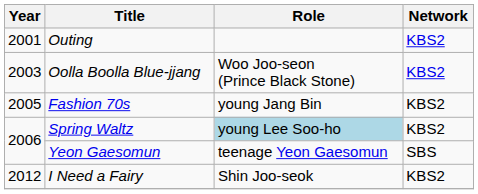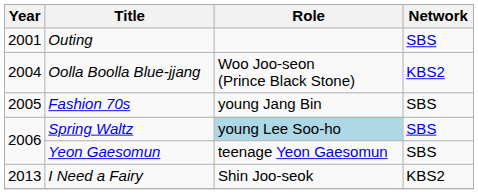Outing | Network: KBS2 -> SBS
Oolla Boolla Blue-jjang | Year: 2003 -> 2004
Fashion 70s | Network: KBS2 -> SBS
Spring Waltz | Network: KBS2 -> SBS
I Need a Fairy | Year: 2012 -> 2013
